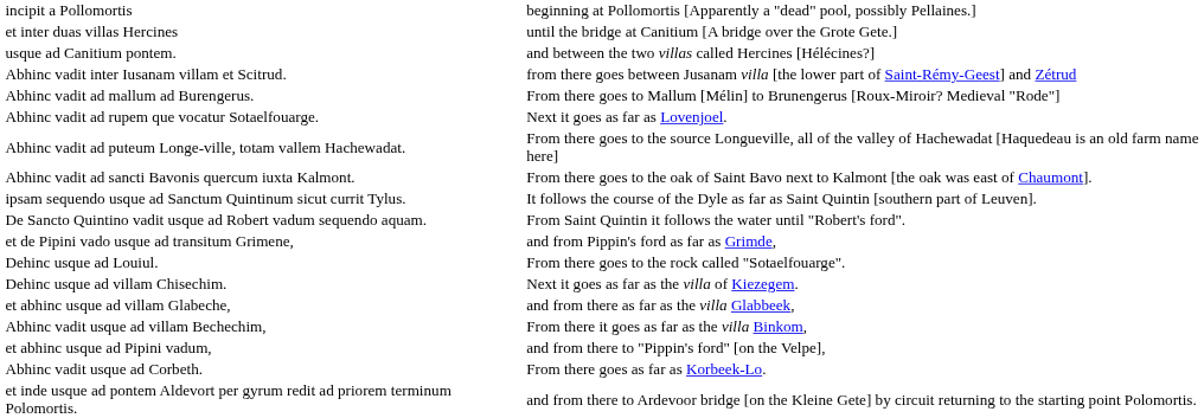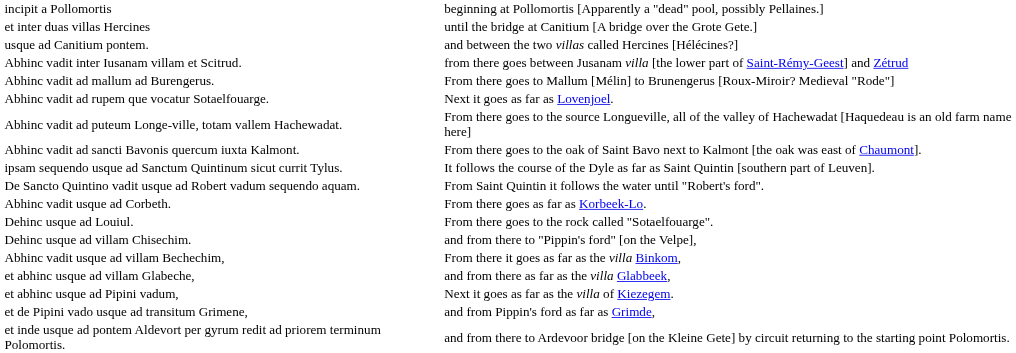rows swapped: Abhinc vadit usque ad Corbeth. <-> et de Pipini vado usque ad transitum Grimene,
Dehinc usque ad villam Chisechim. | column 2: Next it goes as far as the villa of Kiezegem. -> and from there to "Pippin's ford" [on the Velpe],
rows swapped: Abhinc vadit usque ad villam Bechechim, <-> et abhinc usque ad villam Glabeche,
et abhinc usque ad Pipini vadum, | column 2: and from there to "Pippin's ford" [on the Velpe], -> Next it goes as far as the villa of Kiezegem.
